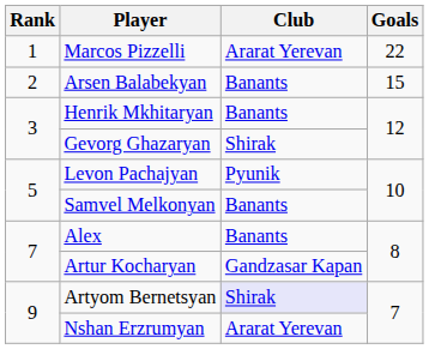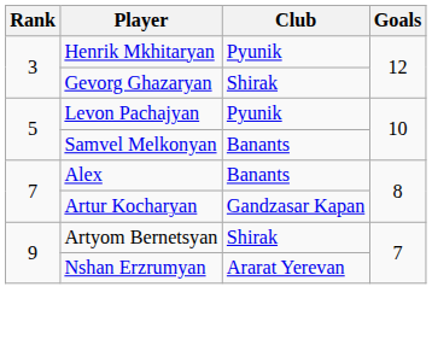- row: 1 | Marcos Pizzelli | Ararat Yerevan | 22
- row: 2 | Arsen Balabekyan | Banants | 15
Henrik Mkhitaryan | Club: Banants -> Pyunik
Artyom Bernetsyan | Club: lavender background -> no background
